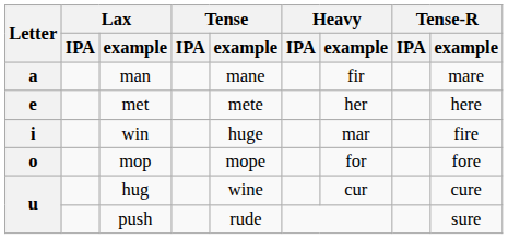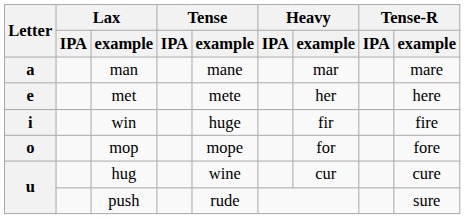man | Heavy / example: fir -> mar
win | Heavy / example: mar -> fir
